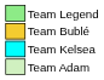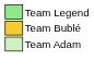- row: Team Kelsea
